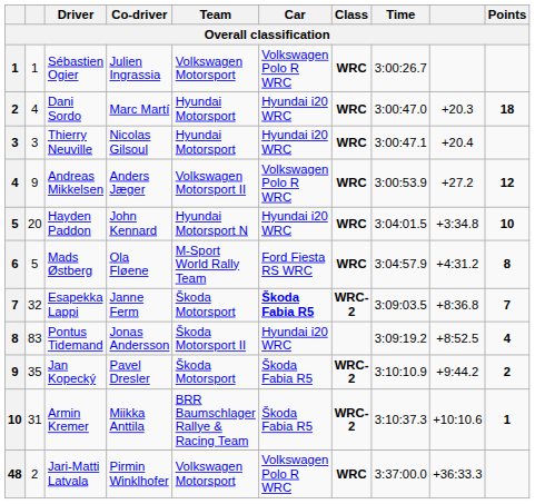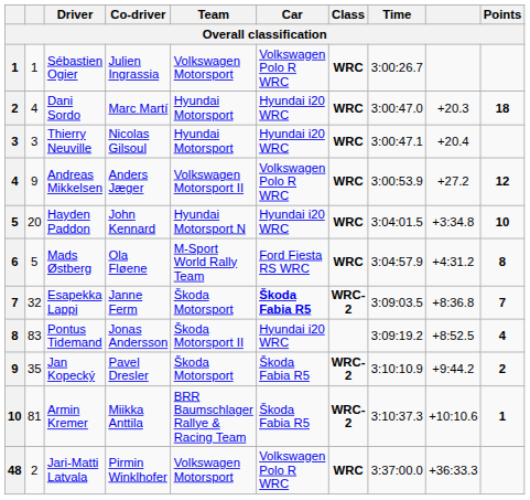Armin Kremer | column 2: 31 -> 81
